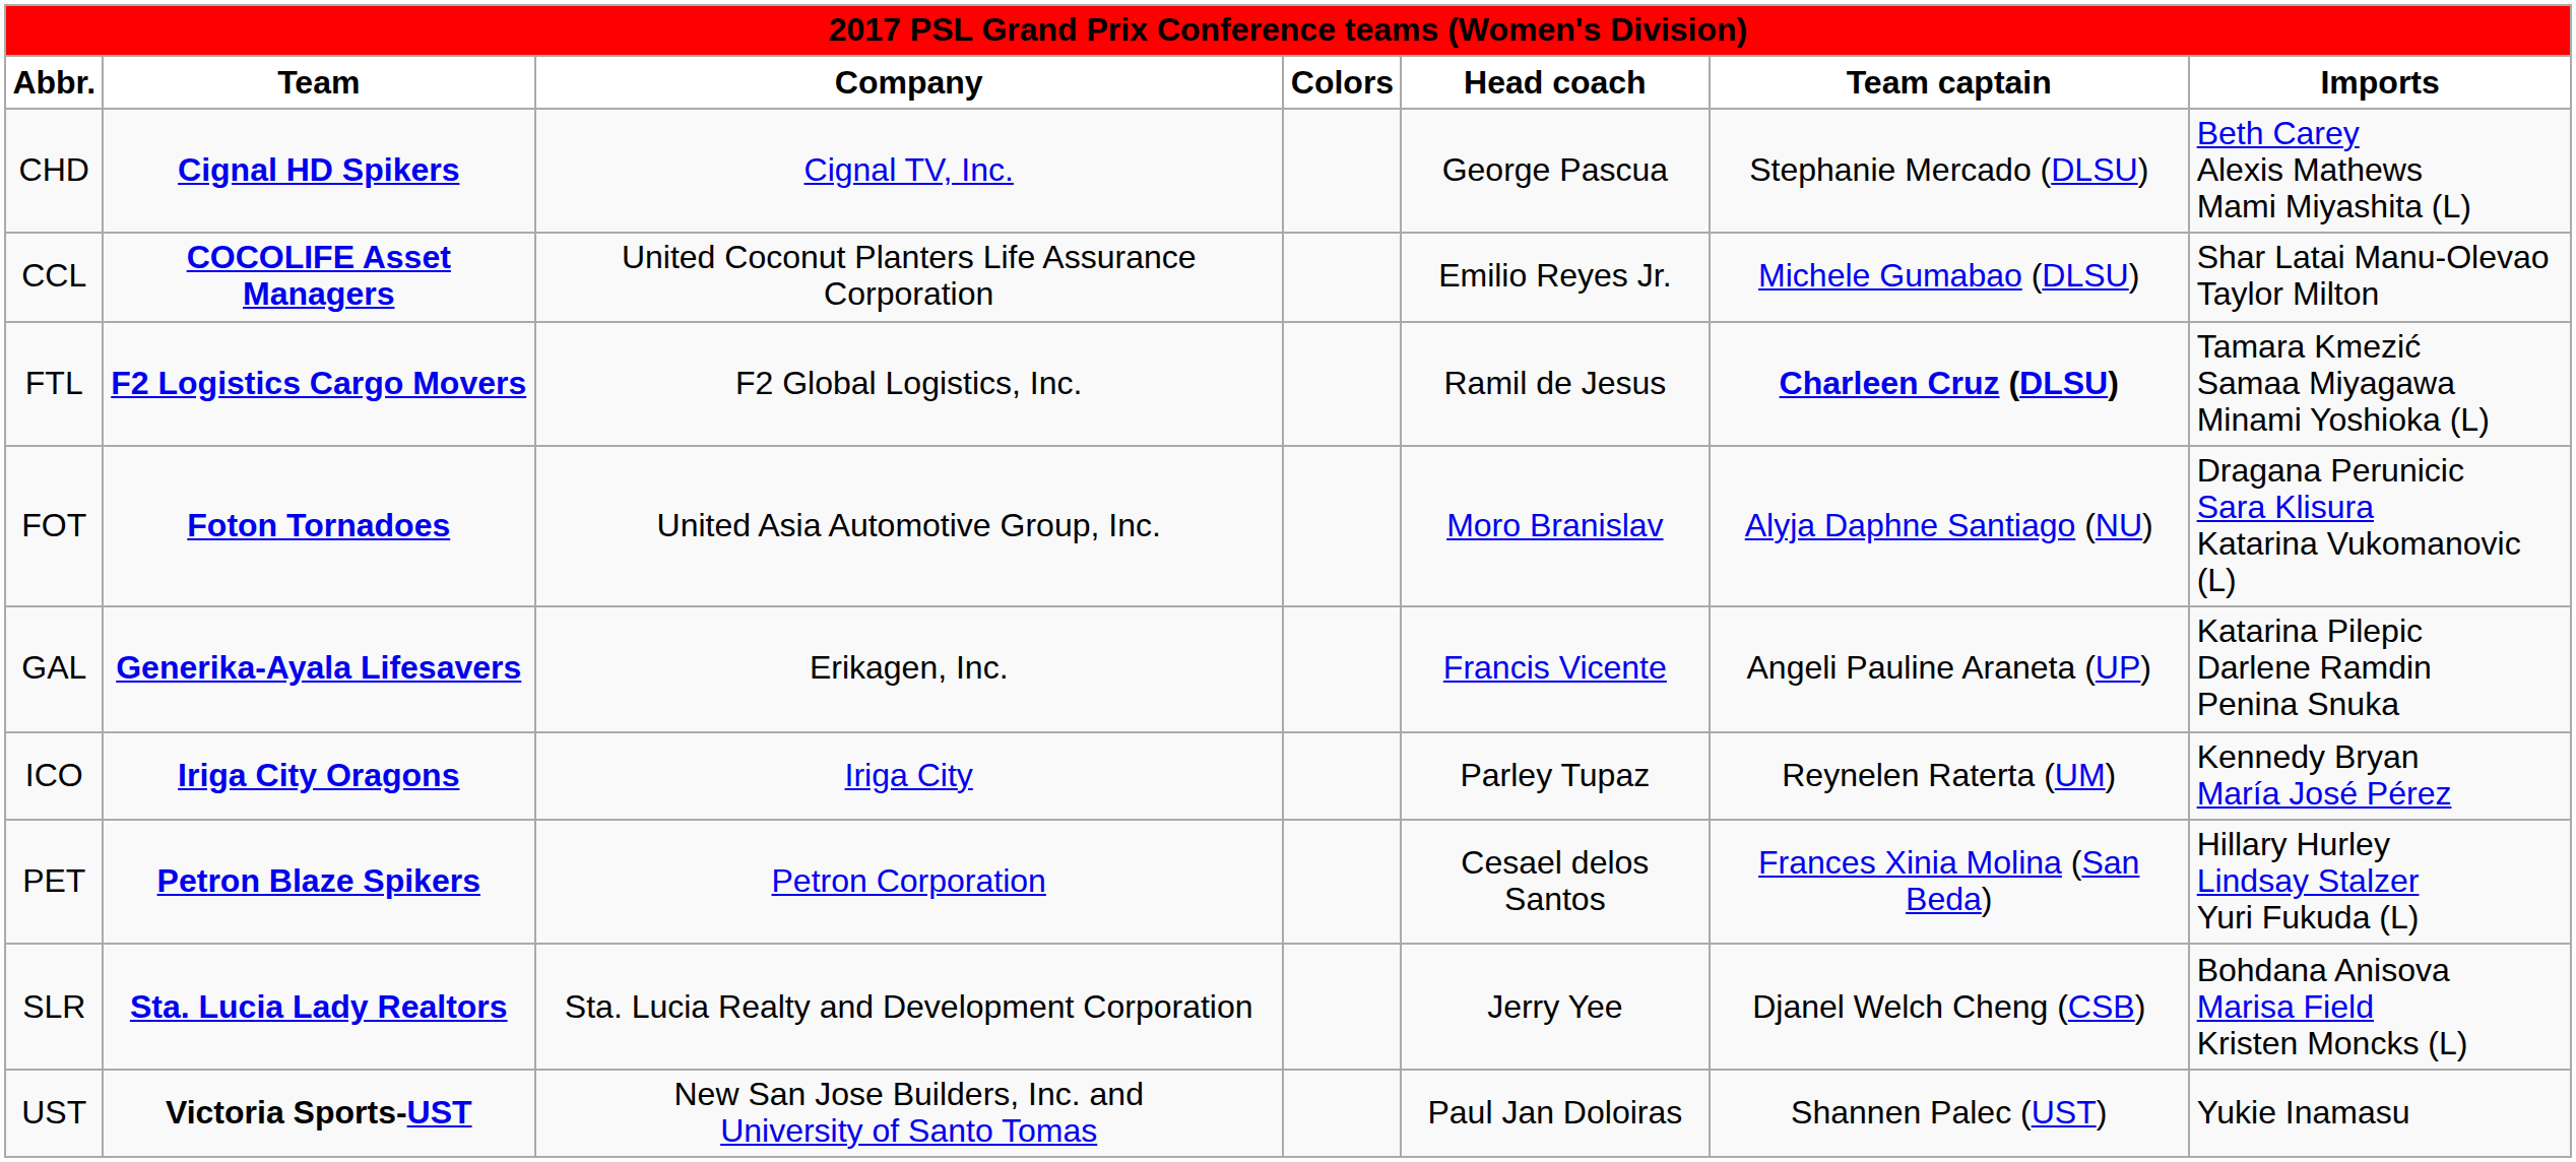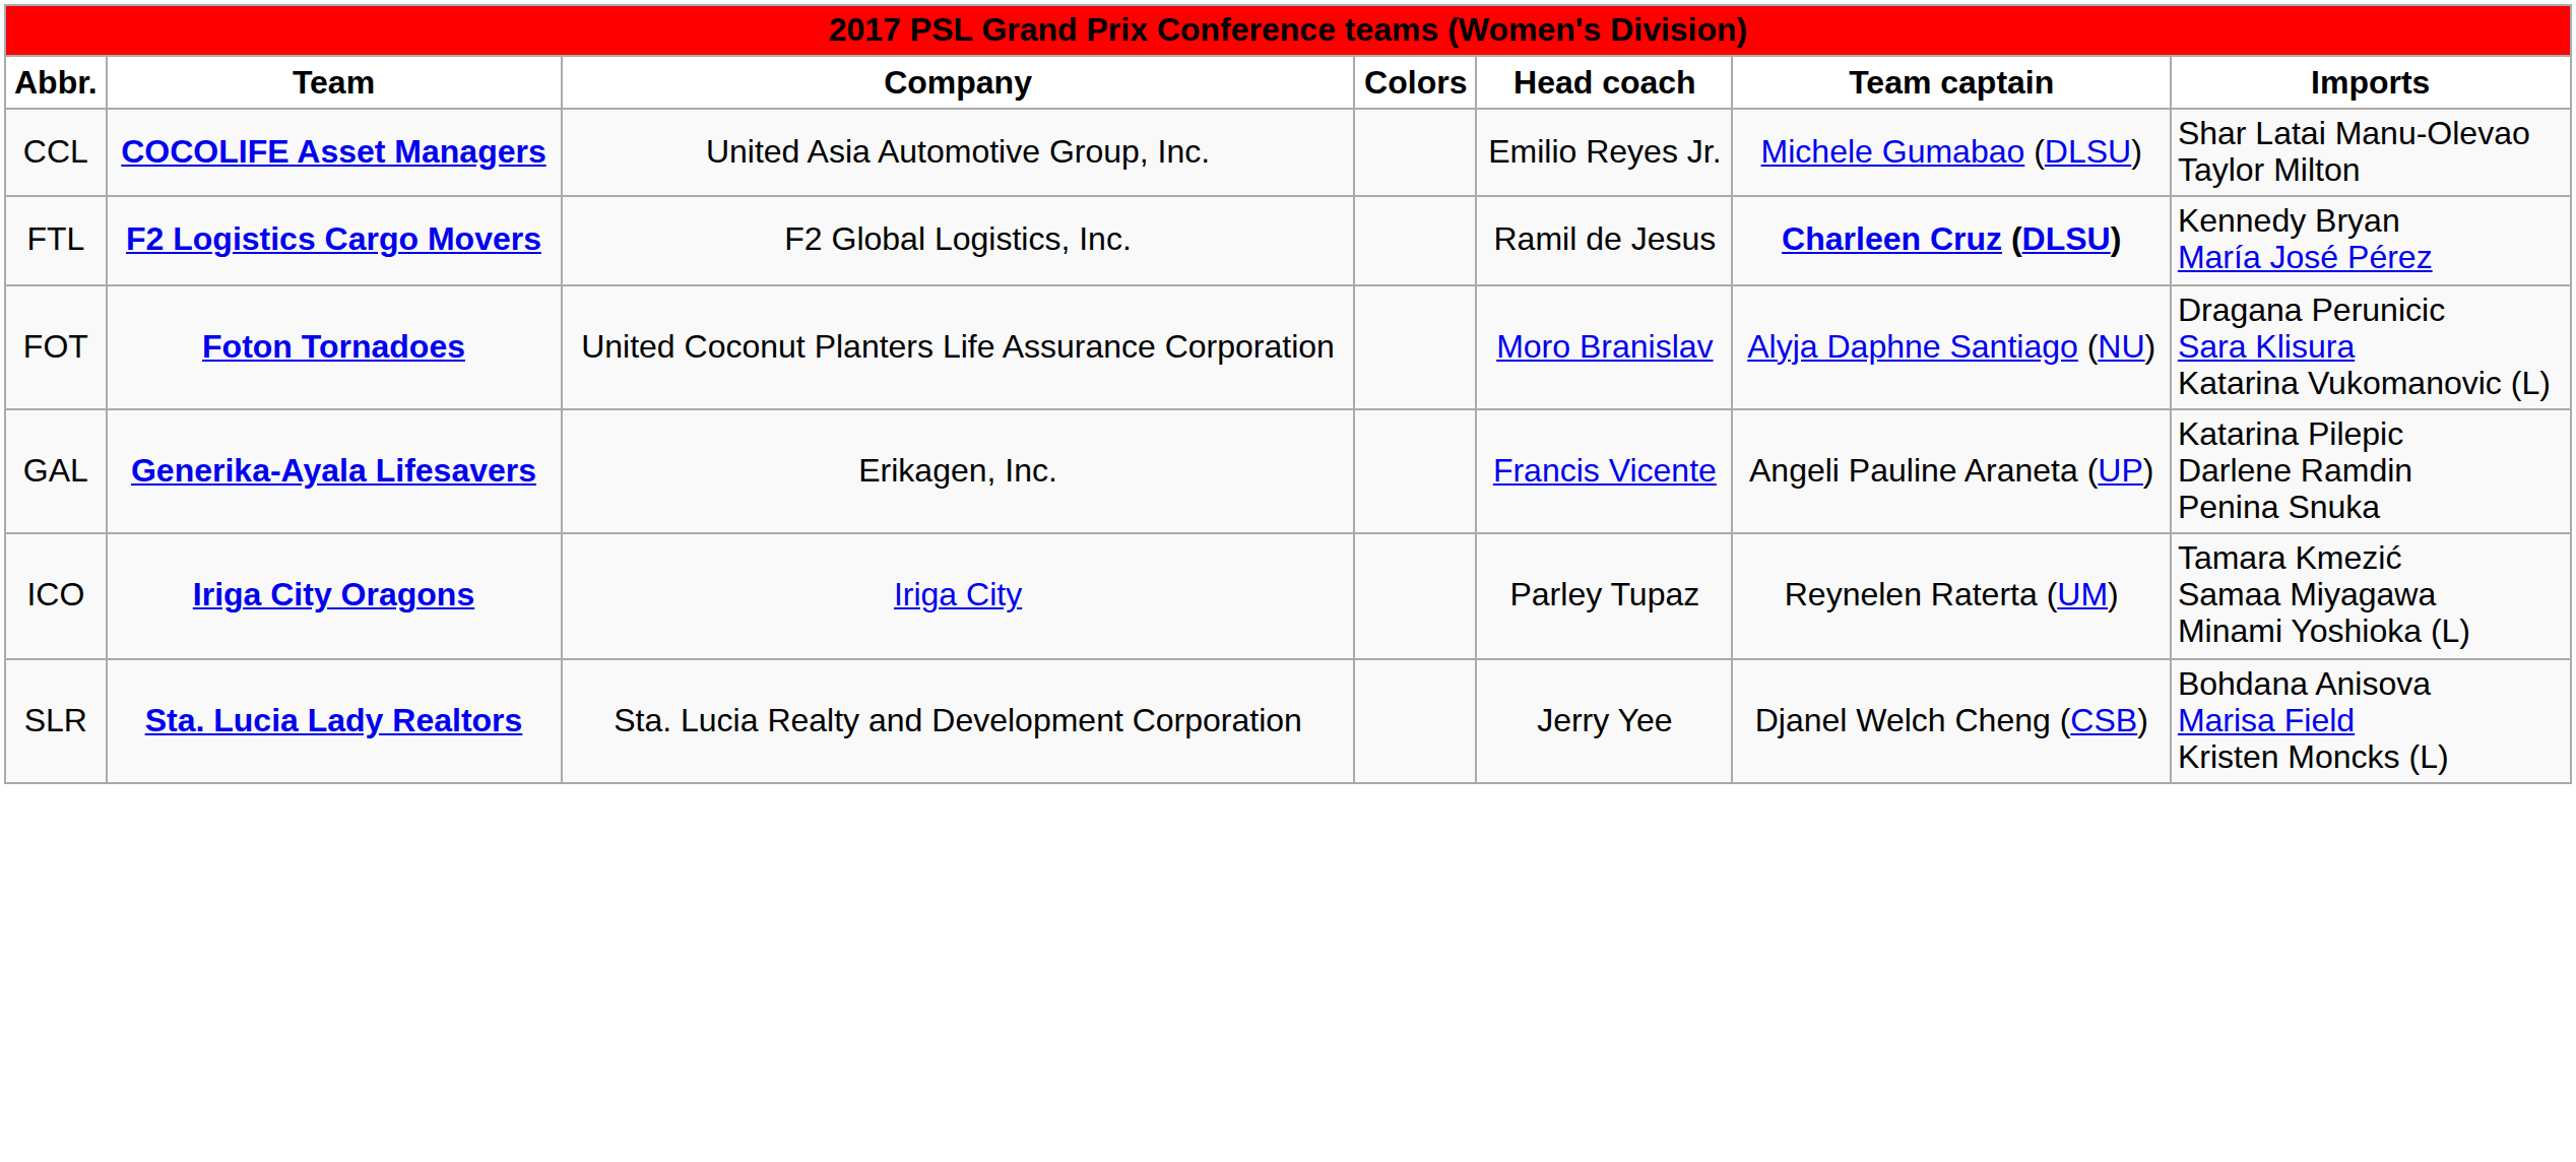- row: CHD | Cignal HD Spikers | Cignal TV, Inc. | George Pascua | Stephanie Mercado (DLSU) | Beth Carey Alexis Mathews Mami Miyashita (L)
CCL | Company: United Coconut Planters Life Assurance Corporation -> United Asia Automotive Group, Inc.
FTL | Imports: Tamara Kmezić Samaa Miyagawa Minami Yoshioka (L) -> Kennedy Bryan María José Pérez
FOT | Company: United Asia Automotive Group, Inc. -> United Coconut Planters Life Assurance Corporation
ICO | Imports: Kennedy Bryan María José Pérez -> Tamara Kmezić Samaa Miyagawa Minami Yoshioka (L)
- row: PET | Petron Blaze Spikers | Petron Corporation | Cesael delos Santos | Frances Xinia Molina (San Beda) | Hillary Hurley Lindsay Stalzer Yuri Fukuda (L)
- row: UST | Victoria Sports-UST | New San Jose Builders, Inc. and University of Santo Tomas | Paul Jan Doloiras | Shannen Palec (UST) | Yukie Inamasu
